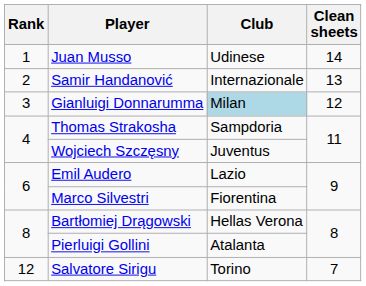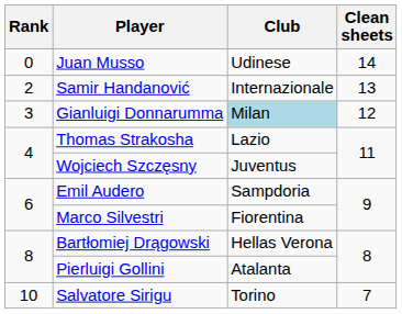Juan Musso | Rank: 1 -> 0
Thomas Strakosha | Club: Sampdoria -> Lazio
Emil Audero | Club: Lazio -> Sampdoria
Salvatore Sirigu | Rank: 12 -> 10
